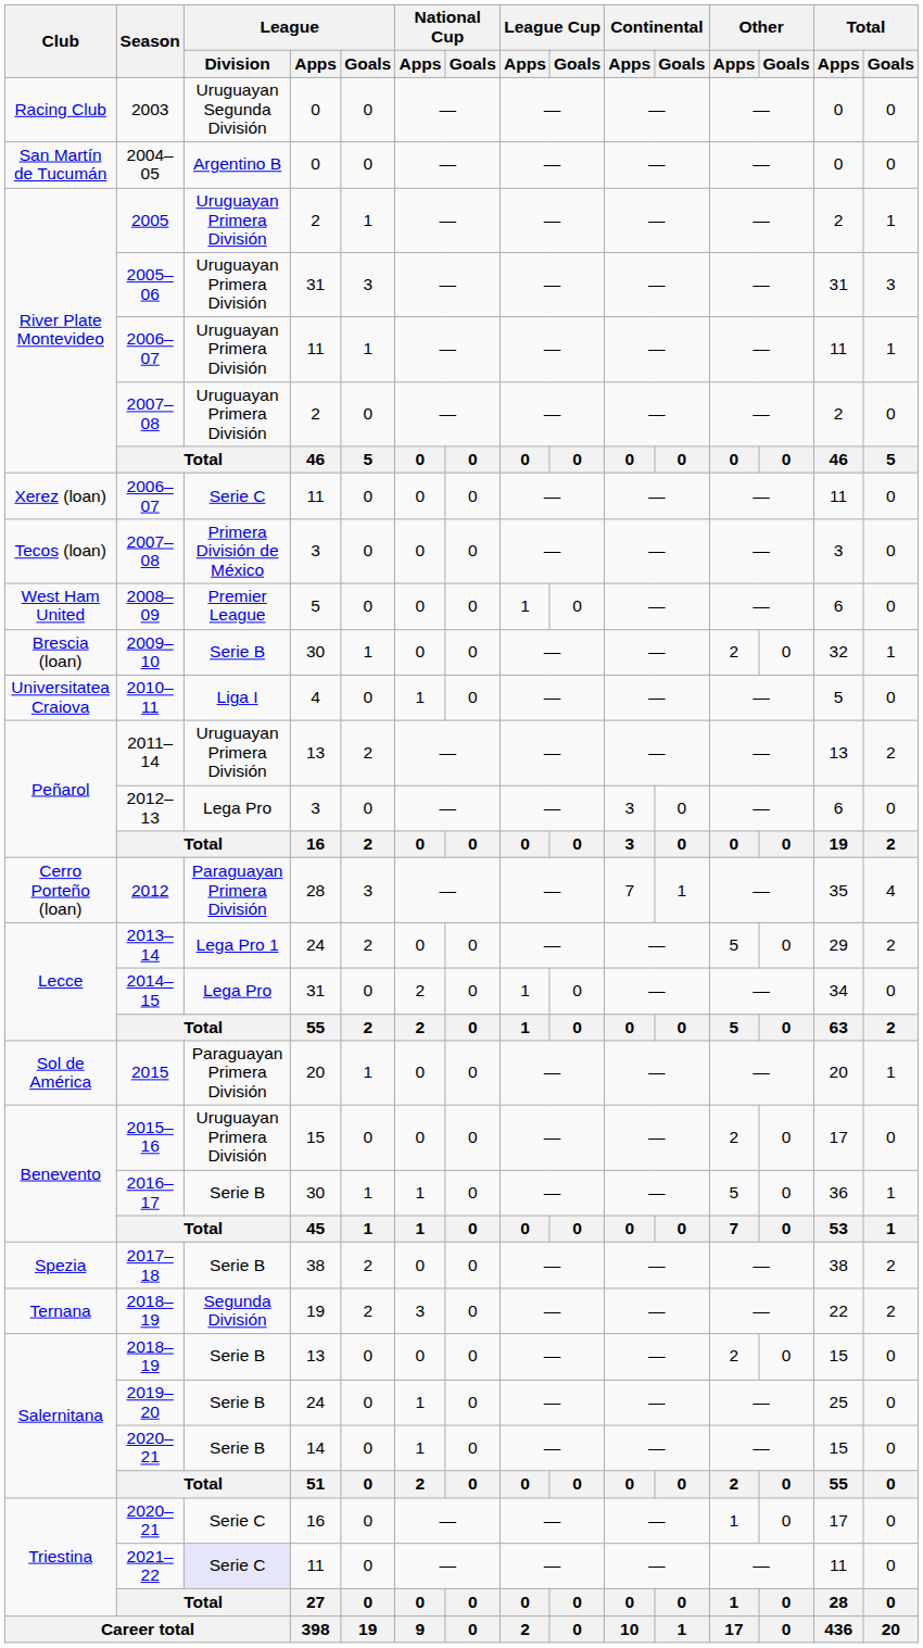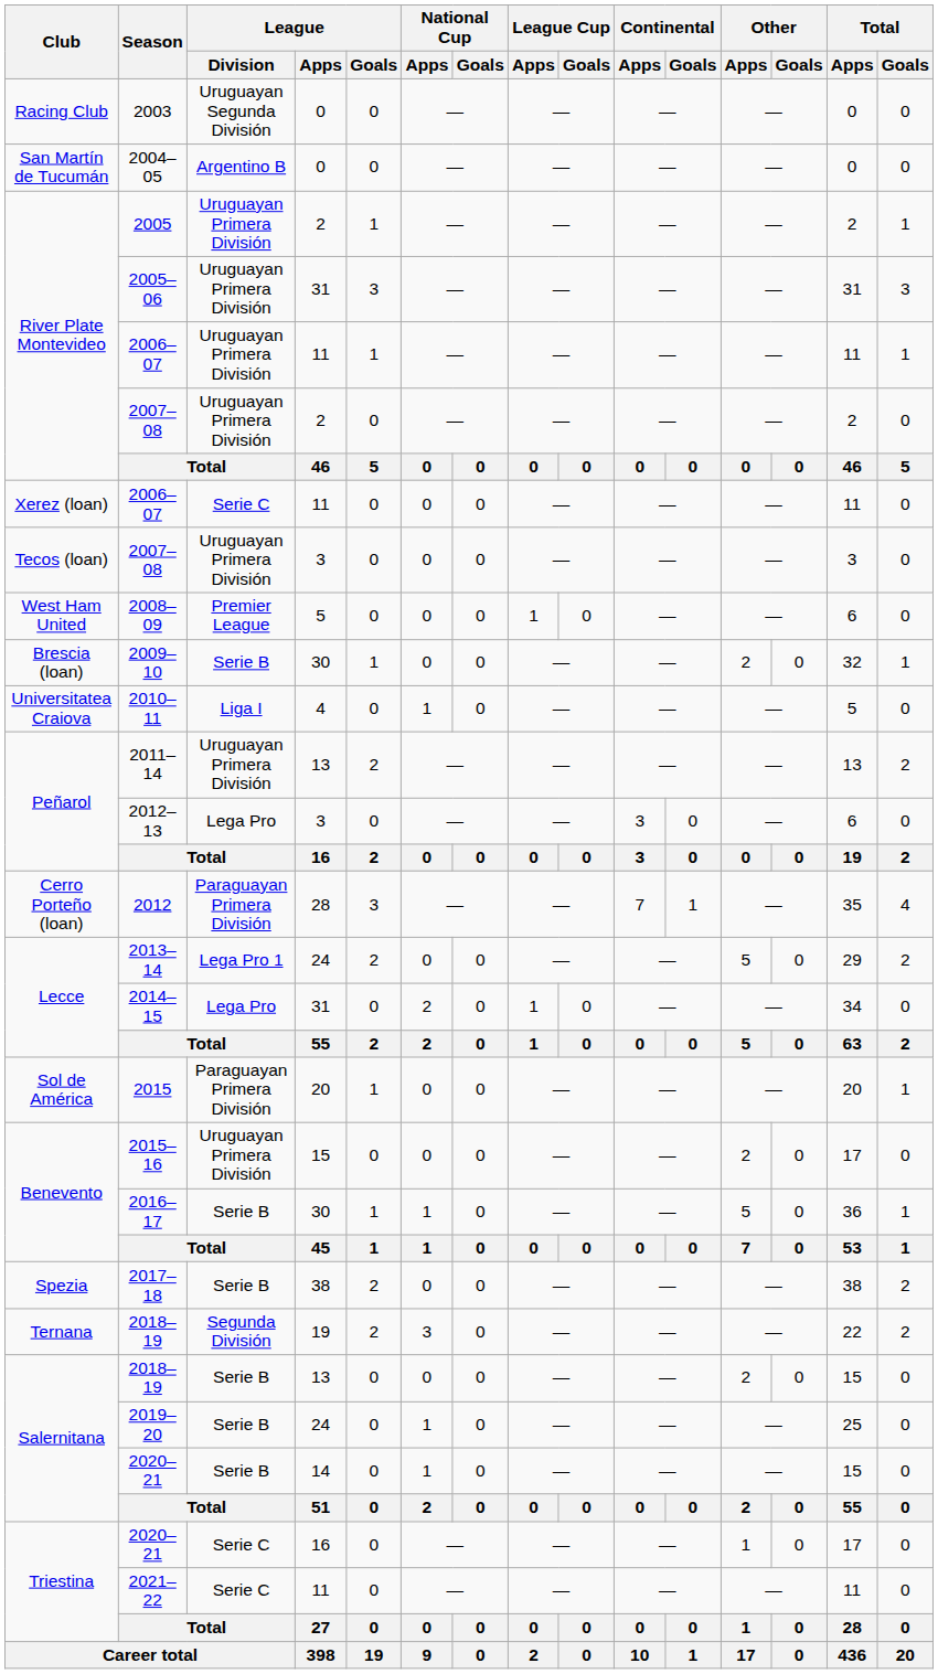Tecos (loan) / 2007–08 | League / Division: Primera División de México -> Uruguayan Primera División
2021–22 | League / Division: lavender background -> no background
